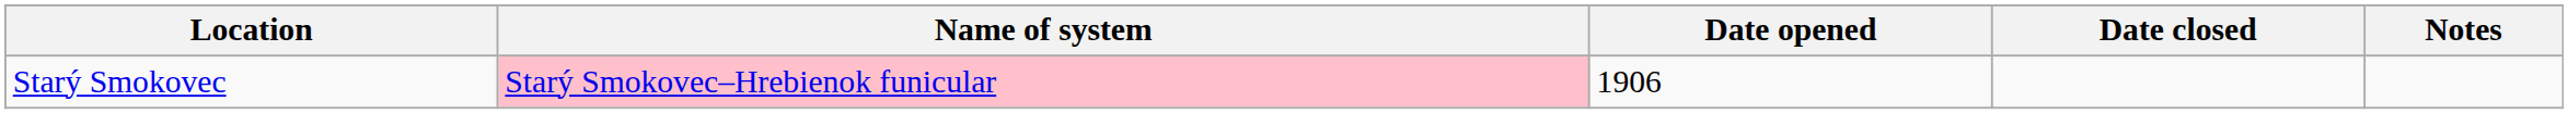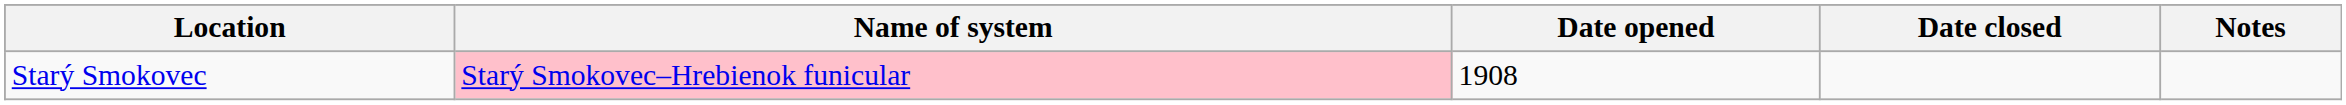Starý Smokovec | Date opened: 1906 -> 1908
